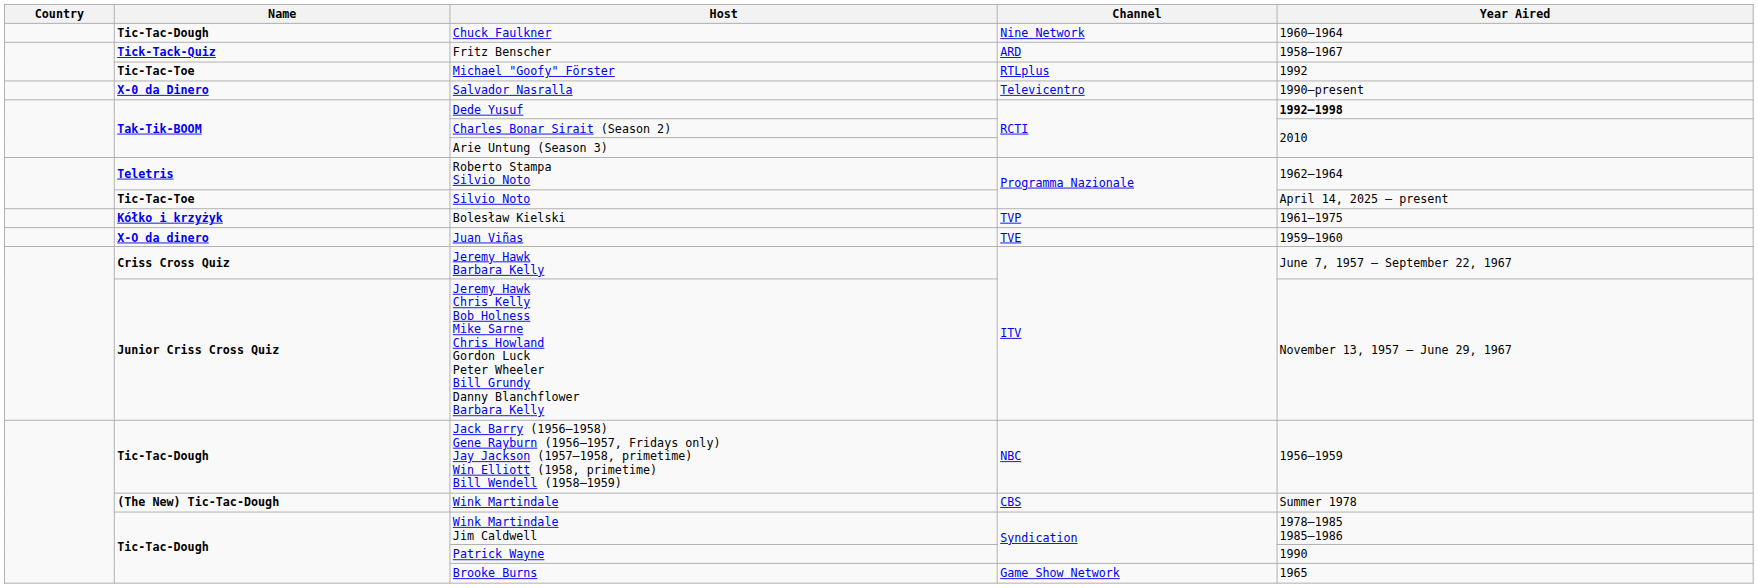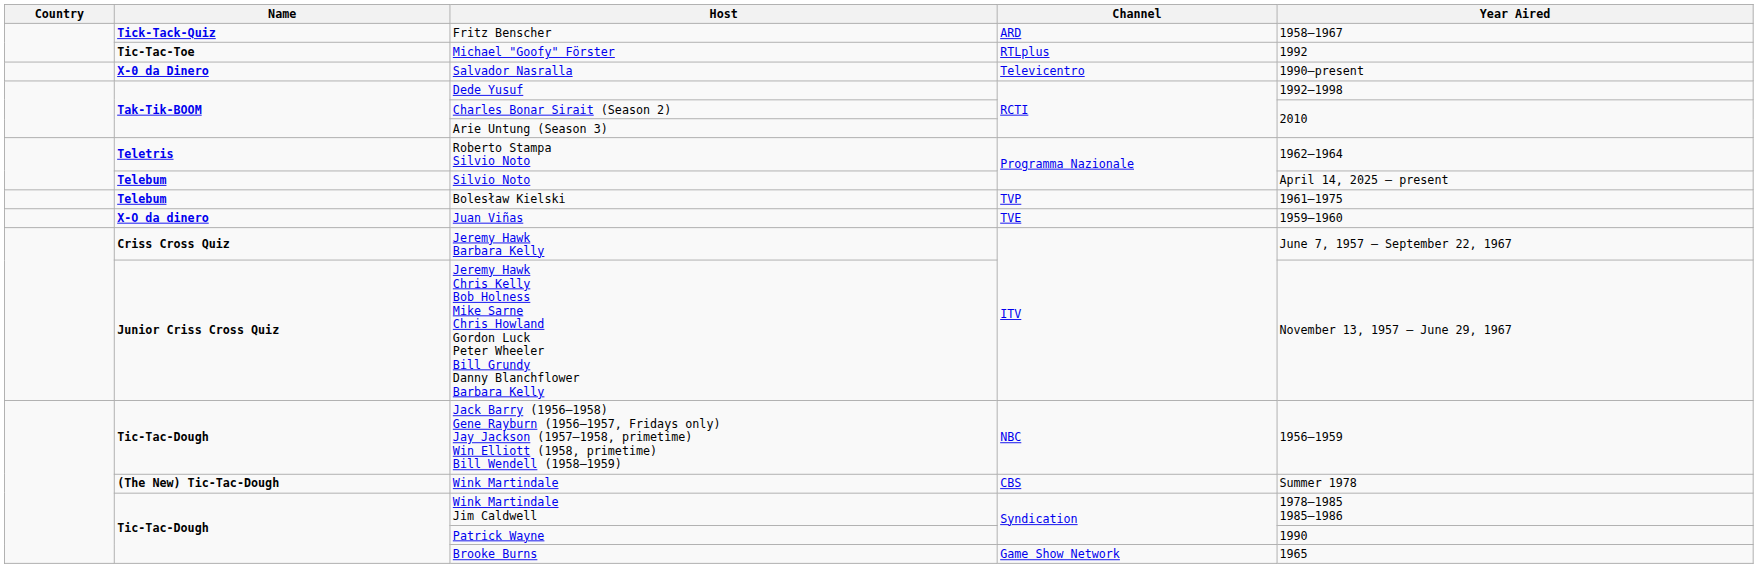- row: Tic-Tac-Dough | Chuck Faulkner | Nine Network | 1960–1964
Dede Yusuf | Year Aired: bold -> normal
Silvio Noto | Name: Tic-Tac-Toe -> Telebum
Bolesław Kielski | Name: Kółko i krzyżyk -> Telebum
